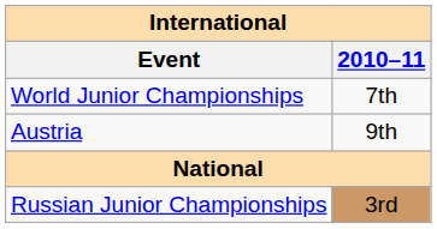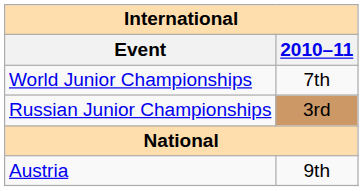rows swapped: Austria <-> Russian Junior Championships
